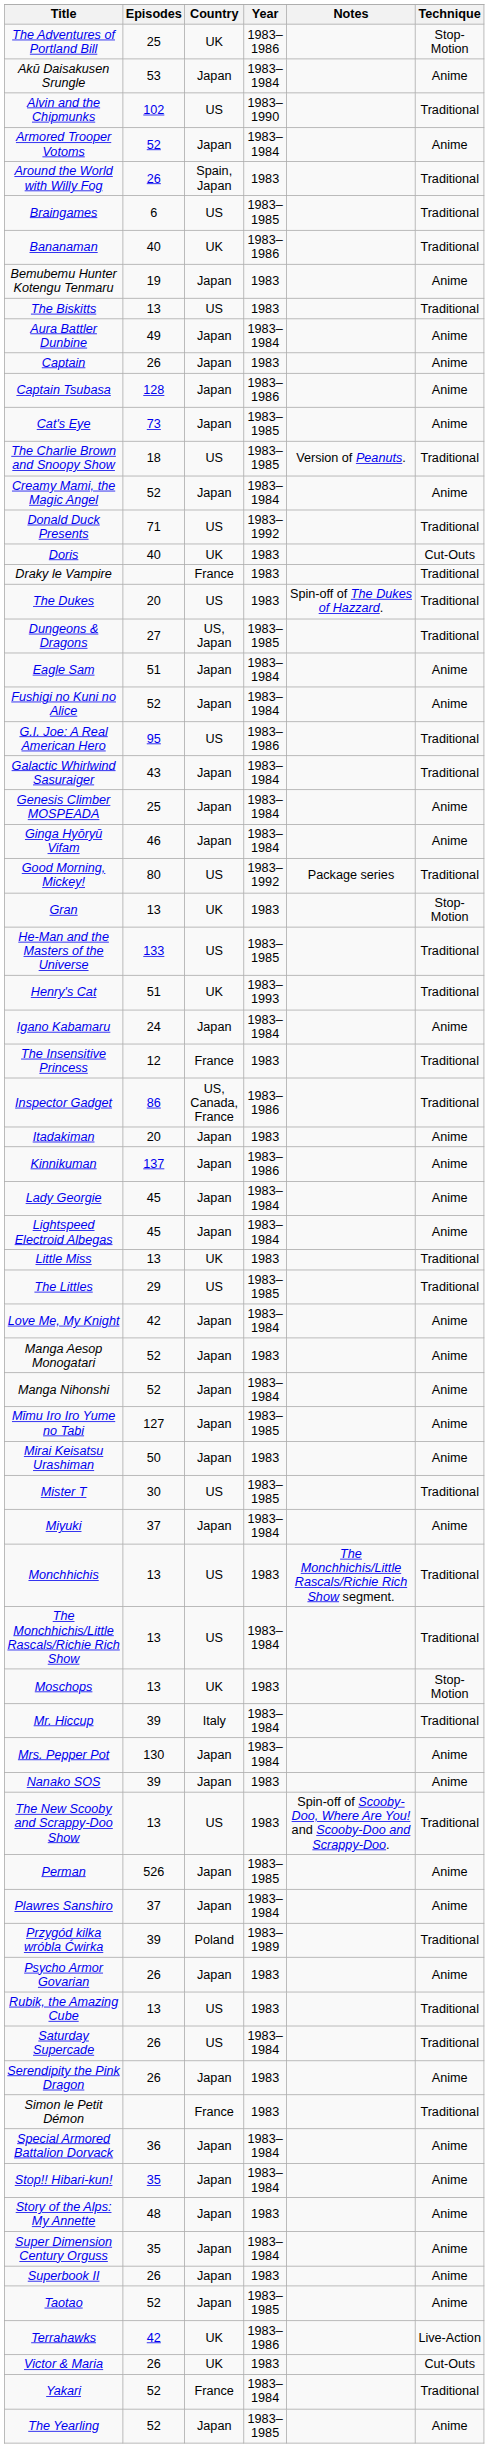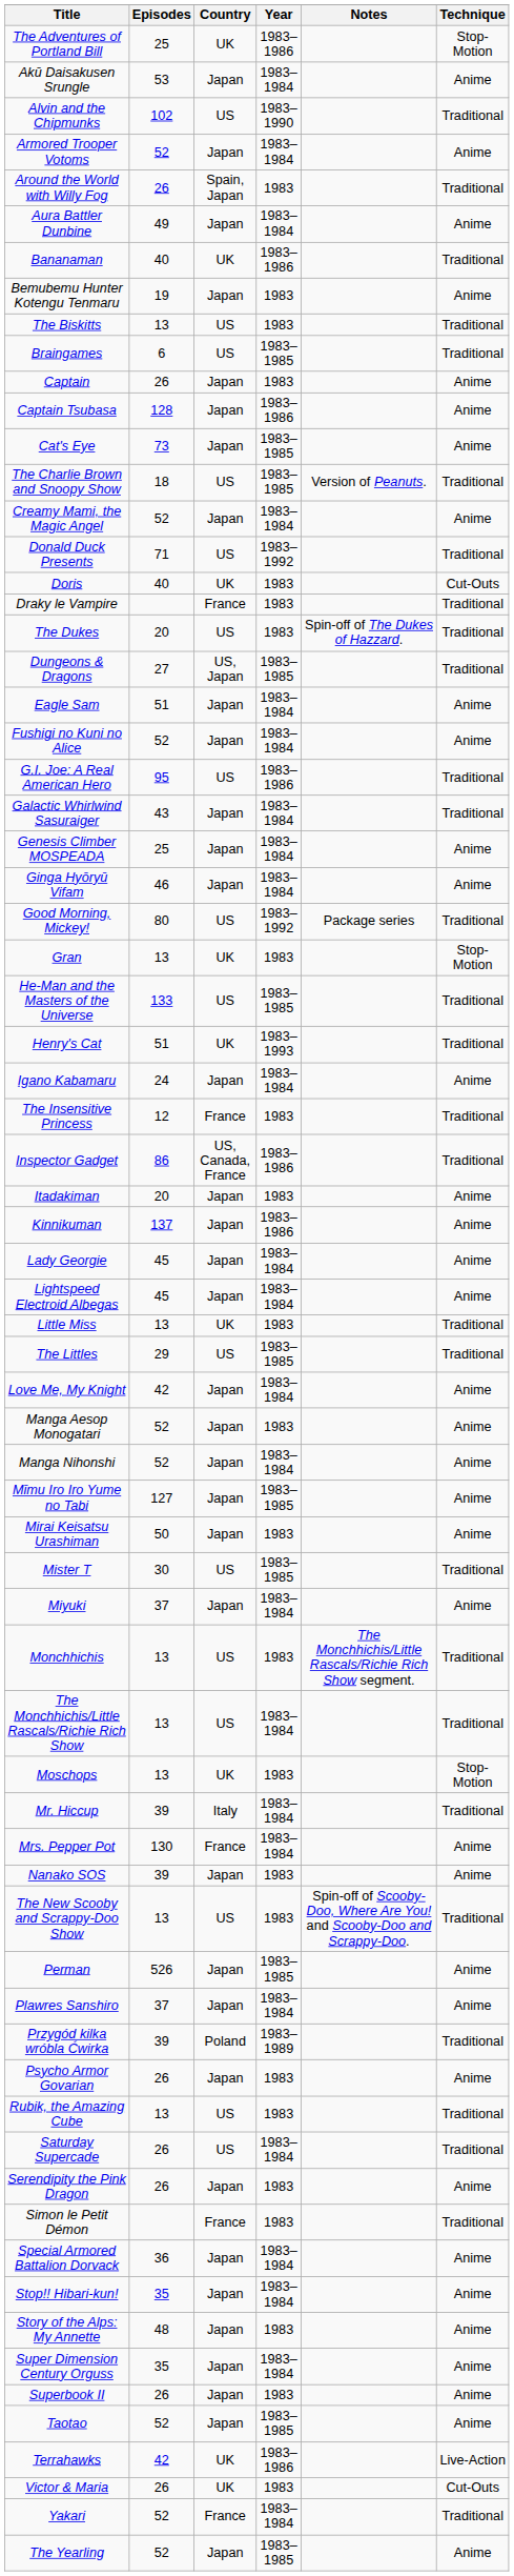rows swapped: Aura Battler Dunbine <-> Braingames
Mrs. Pepper Pot | Country: Japan -> France
